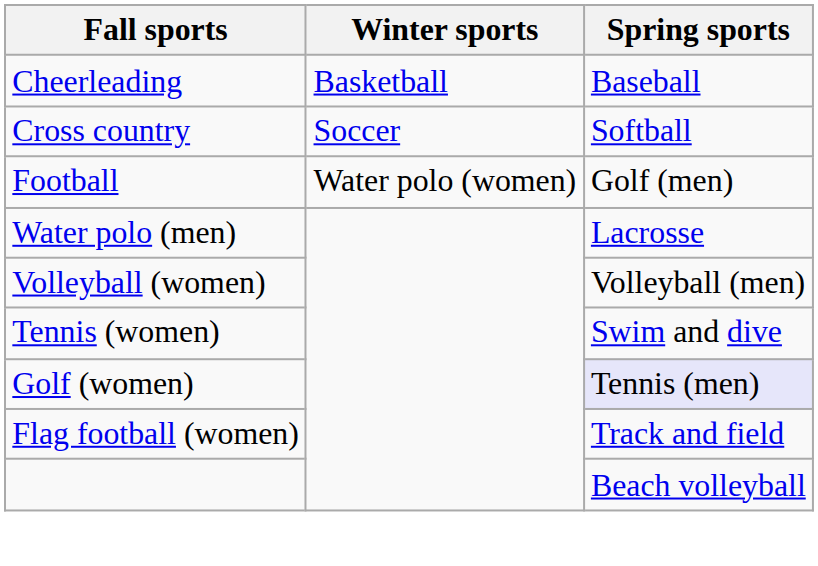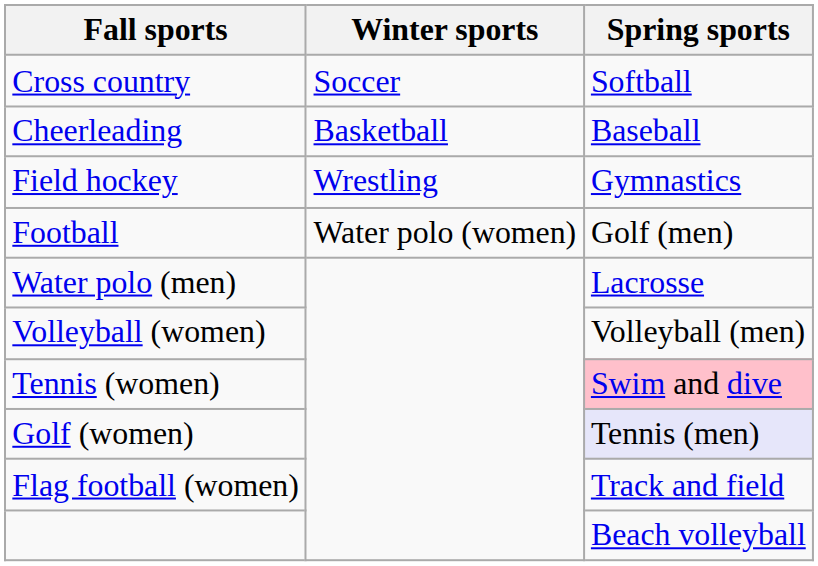rows swapped: Cheerleading <-> Cross country
+ row: Field hockey | Wrestling | Gymnastics
Tennis (women) | Spring sports: no background -> pink background
